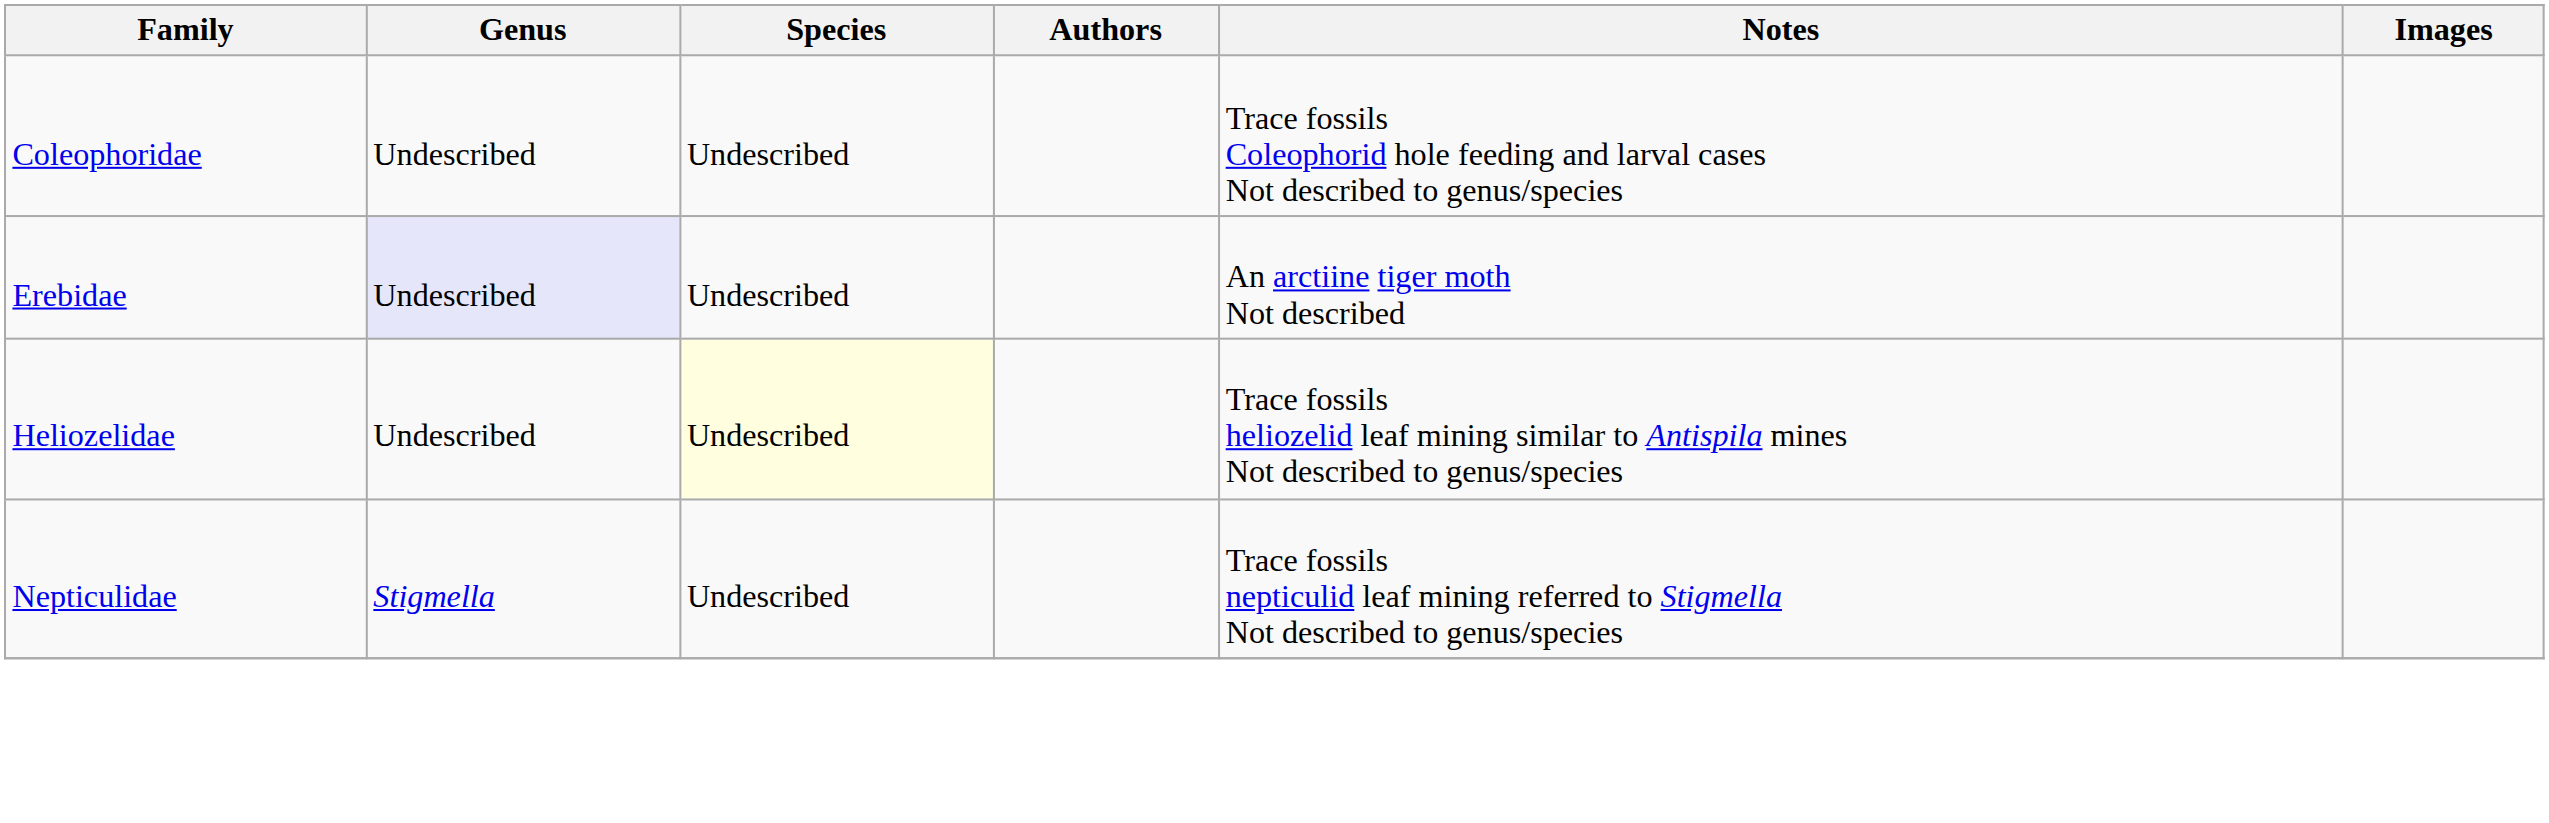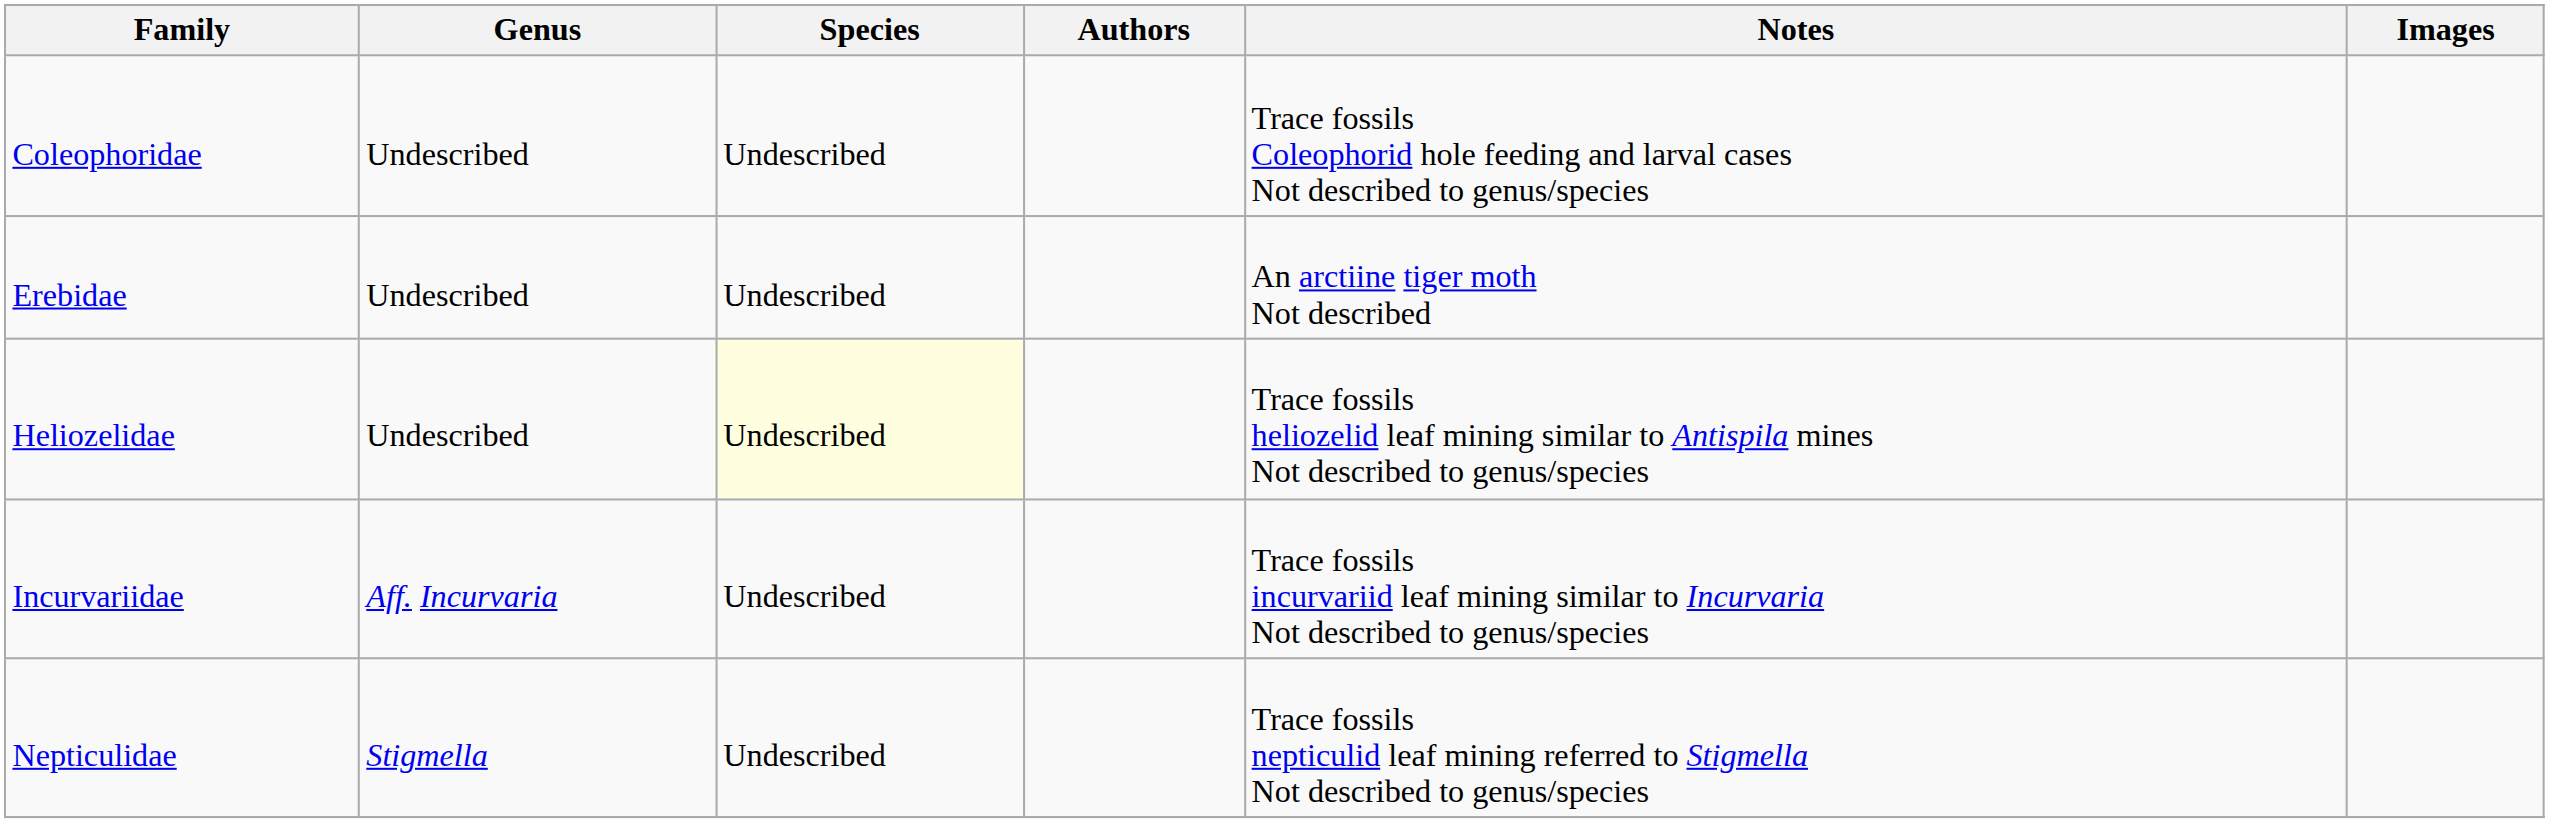Erebidae | Genus: lavender background -> no background
+ row: Incurvariidae | Aff. Incurvaria | Undescribed | Trace fossils incurvariid leaf mining similar to Incurvaria Not described to genus/species
